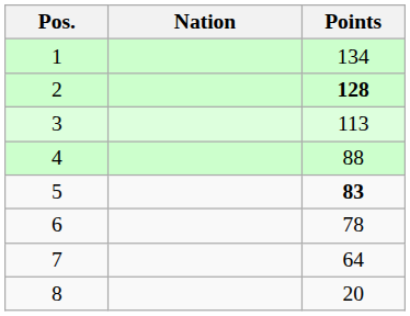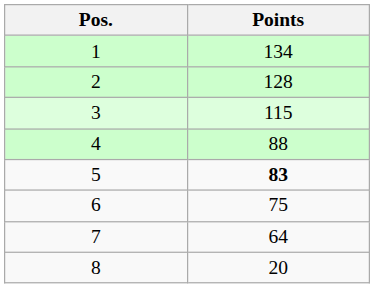- column: Nation
2 | Points: bold -> normal
3 | Points: 113 -> 115
6 | Points: 78 -> 75
